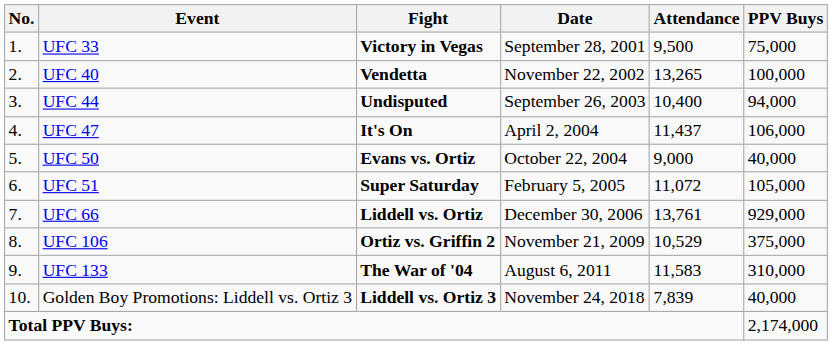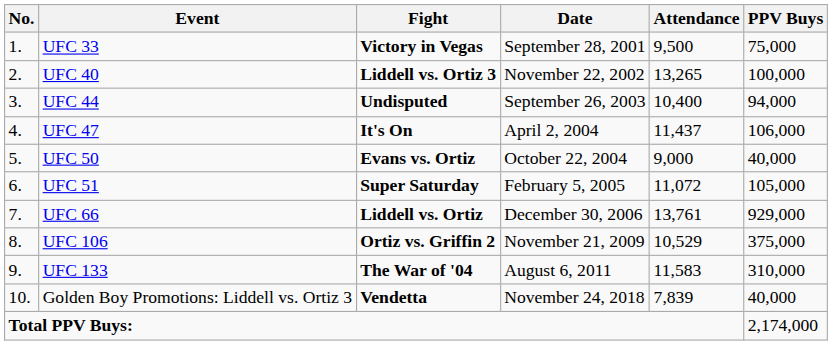UFC 40 | Fight: Vendetta -> Liddell vs. Ortiz 3
Golden Boy Promotions: Liddell vs. Ortiz 3 | Fight: Liddell vs. Ortiz 3 -> Vendetta
